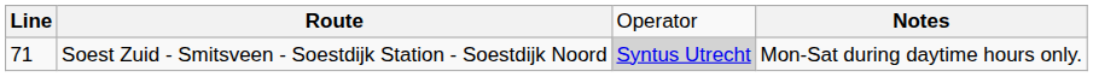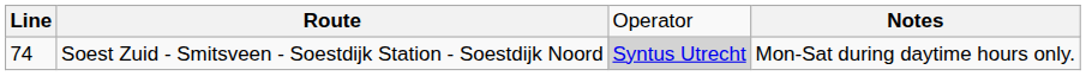Soest Zuid - Smitsveen - Soestdijk Station - Soestdijk Noord | column 1: 71 -> 74
